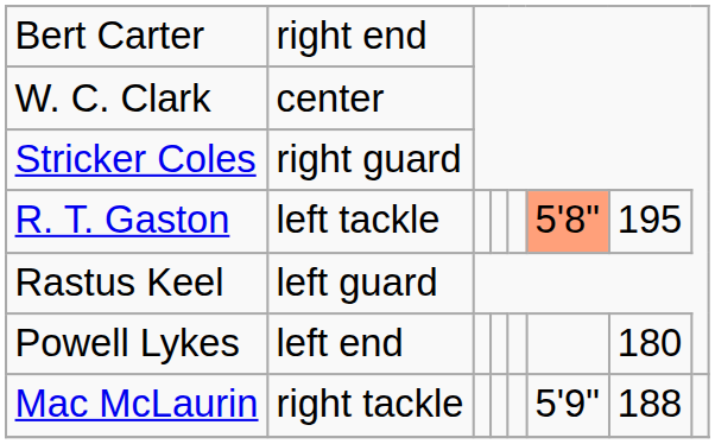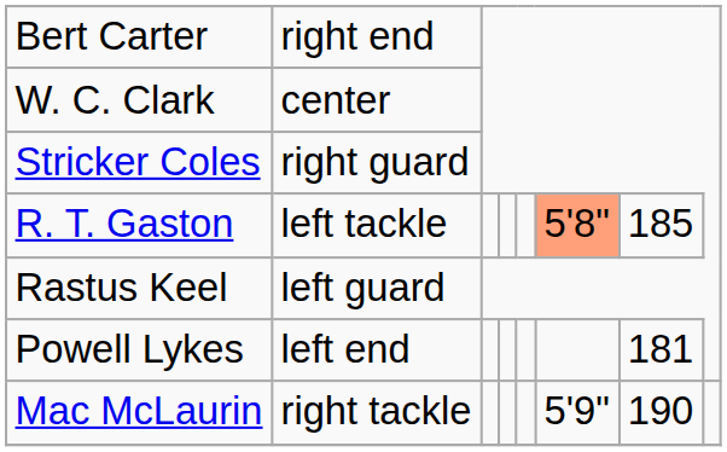R. T. Gaston | column 7: 195 -> 185
Powell Lykes | column 7: 180 -> 181
Mac McLaurin | column 7: 188 -> 190
